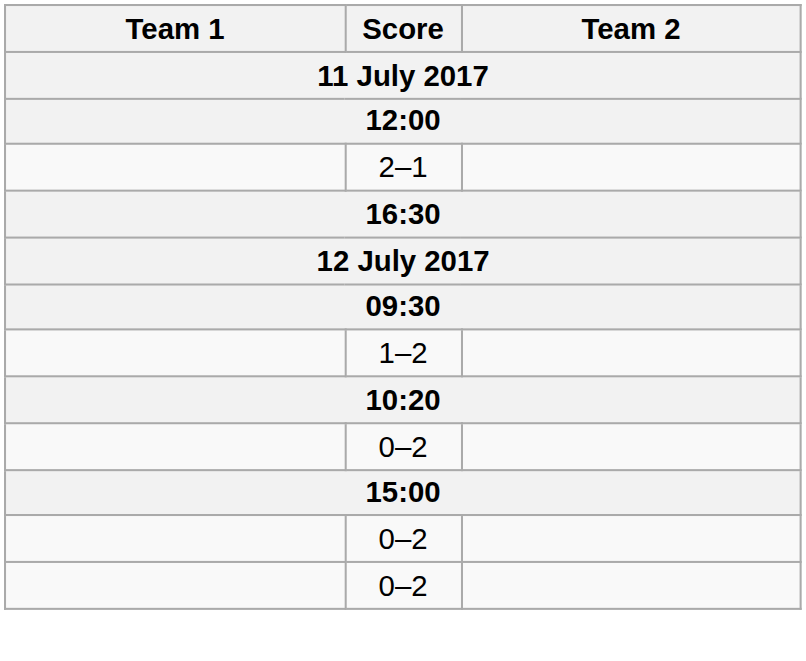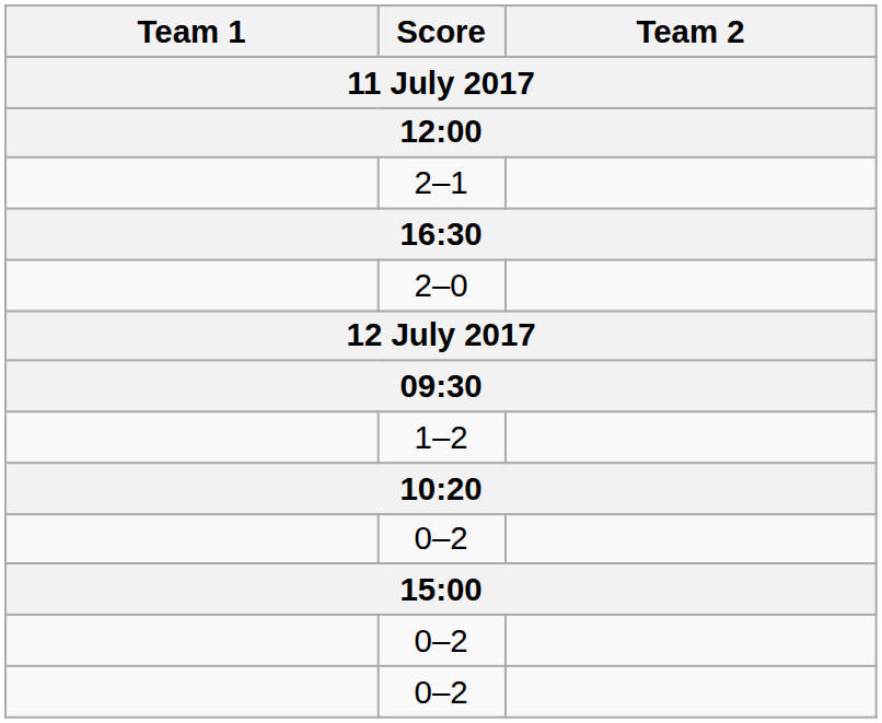+ row: 2–0
